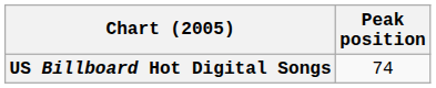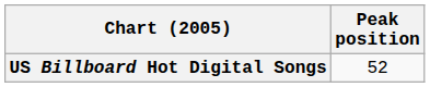US Billboard Hot Digital Songs | Peak position: 74 -> 52
